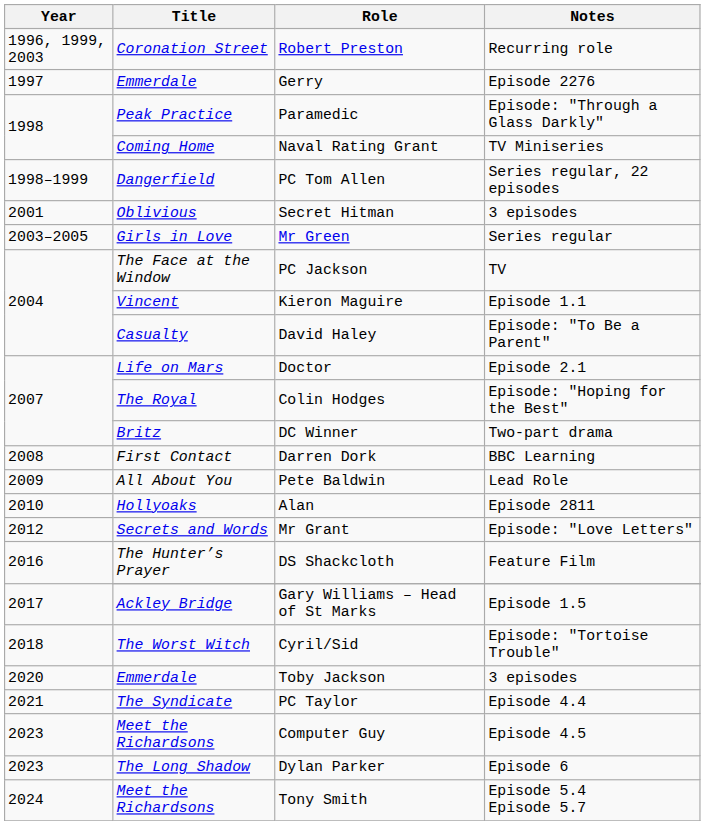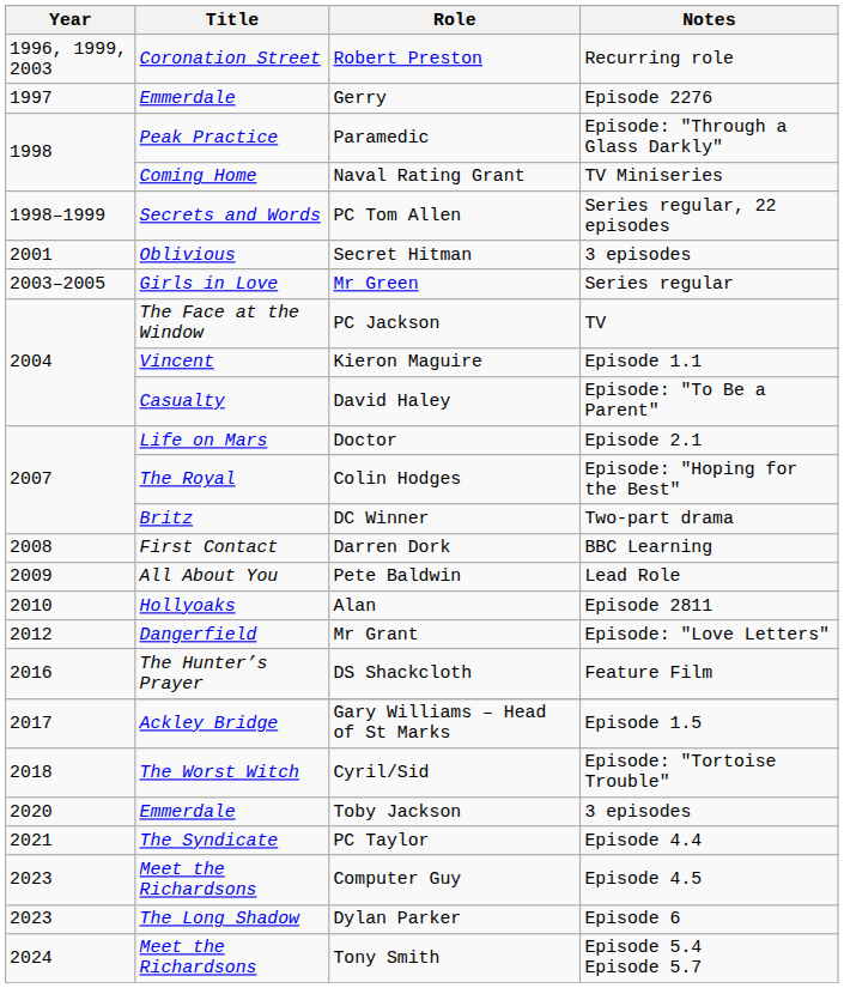PC Tom Allen | Title: Dangerfield -> Secrets and Words
Mr Grant | Title: Secrets and Words -> Dangerfield
